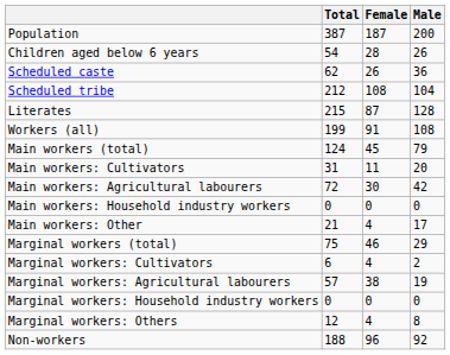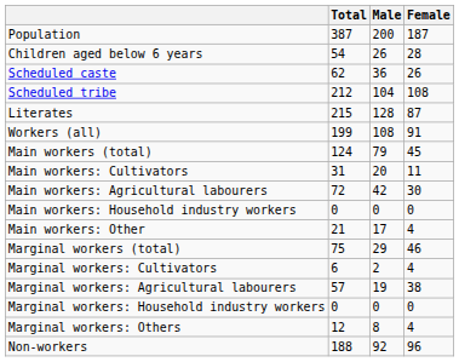columns swapped: Male <-> Female
